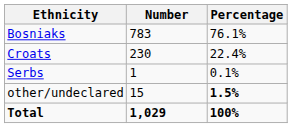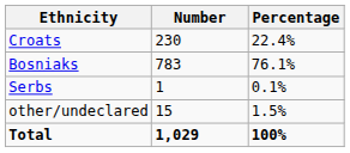rows swapped: Bosniaks <-> Croats
other/undeclared | Percentage: bold -> normal
